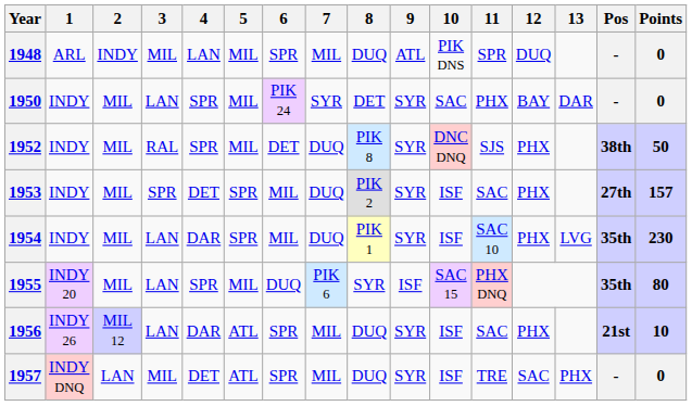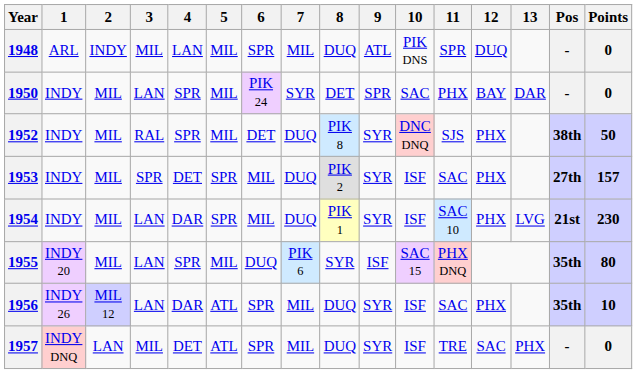1950 | 9: SYR -> SPR
1954 | Pos: 35th -> 21st
1956 | Pos: 21st -> 35th
